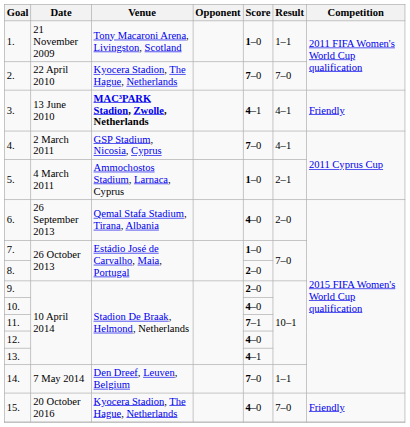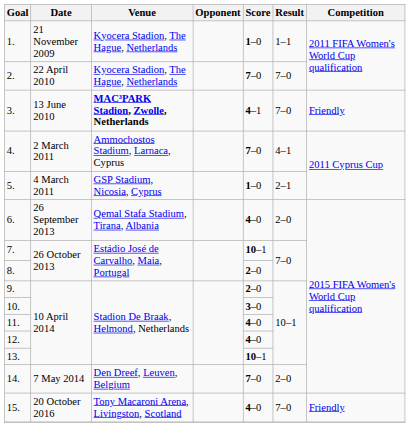1. | Venue: Tony Macaroni Arena, Livingston, Scotland -> Kyocera Stadion, The Hague, Netherlands
3. | Result: 4–1 -> 7–0
4. | Venue: GSP Stadium, Nicosia, Cyprus -> Ammochostos Stadium, Larnaca, Cyprus
5. | Venue: Ammochostos Stadium, Larnaca, Cyprus -> GSP Stadium, Nicosia, Cyprus
7. | Score: 1–0 -> 10–1
10. | Score: 4–0 -> 3–0
11. | Score: 7–1 -> 4–0
13. | Score: 4–1 -> 10–1
14. | Result: 1–1 -> 2–0
15. | Venue: Kyocera Stadion, The Hague, Netherlands -> Tony Macaroni Arena, Livingston, Scotland
